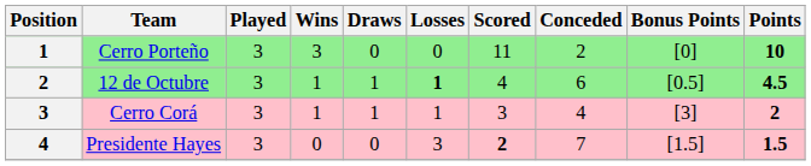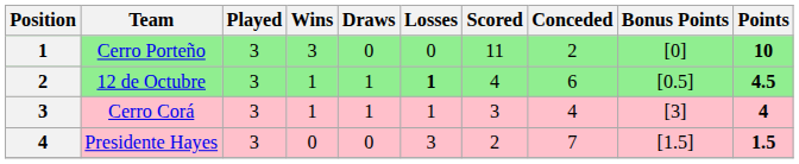Cerro Corá | Points: 2 -> 4
Presidente Hayes | Scored: bold -> normal
